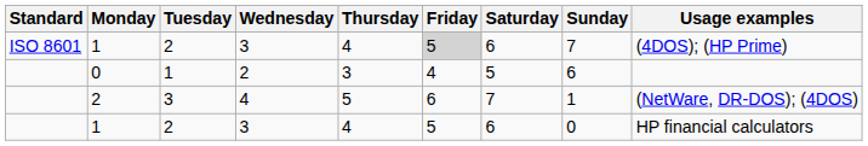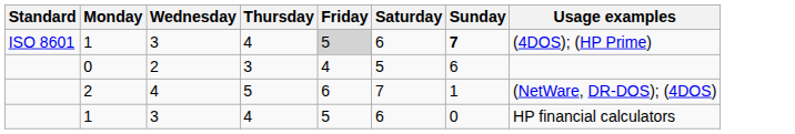- column: Tuesday | 2 | 1 | 3 | 2
ISO 8601 / 1 | Sunday: normal -> bold
